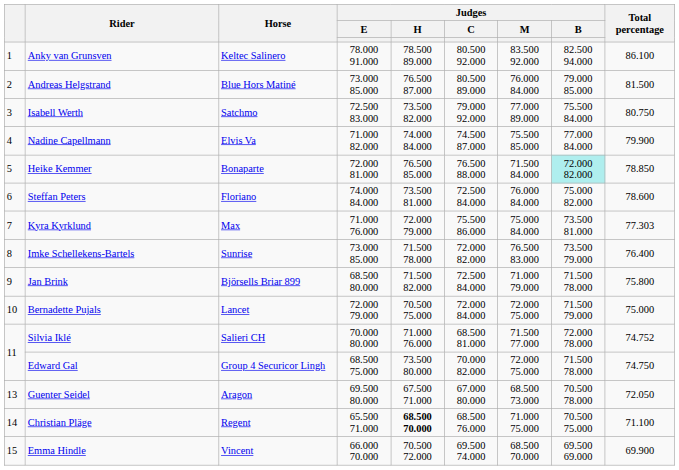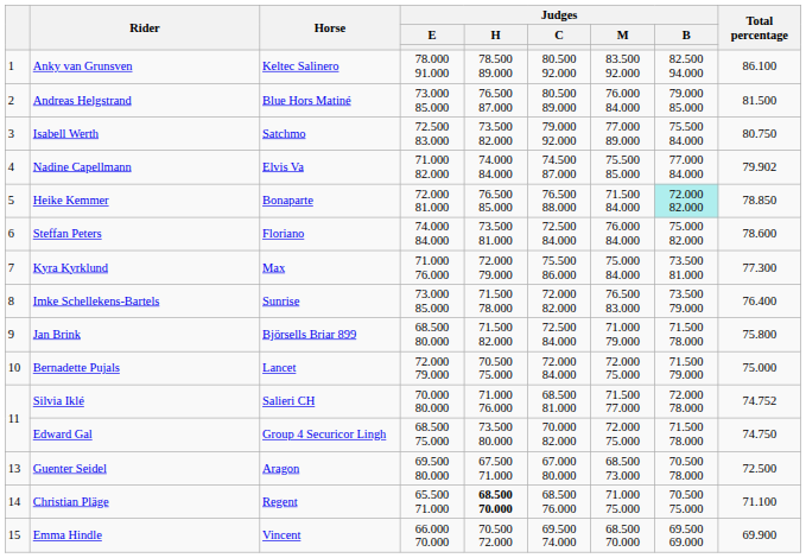Nadine Capellmann | Total percentage: 79.900 -> 79.902
Kyra Kyrklund | Total percentage: 77.303 -> 77.300
Guenter Seidel | Total percentage: 72.050 -> 72.500
